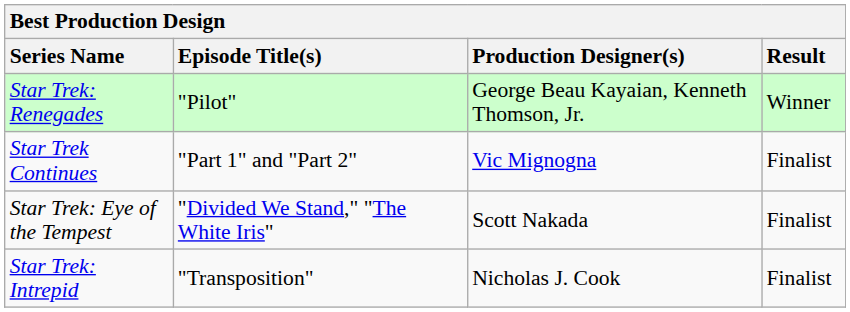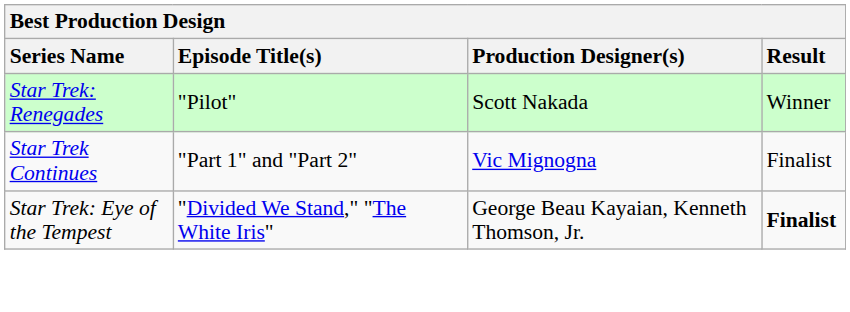Star Trek: Renegades | Production Designer(s): George Beau Kayaian, Kenneth Thomson, Jr. -> Scott Nakada
Star Trek: Eye of the Tempest | Production Designer(s): Scott Nakada -> George Beau Kayaian, Kenneth Thomson, Jr.
Star Trek: Eye of the Tempest | Result: normal -> bold
- row: Star Trek: Intrepid | "Transposition" | Nicholas J. Cook | Finalist
